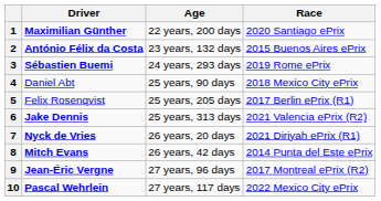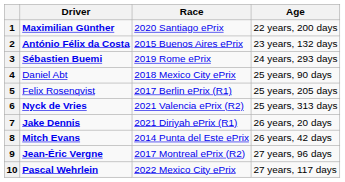columns swapped: Age <-> Race
6 | Driver: Jake Dennis -> Nyck de Vries
7 | Driver: Nyck de Vries -> Jake Dennis
